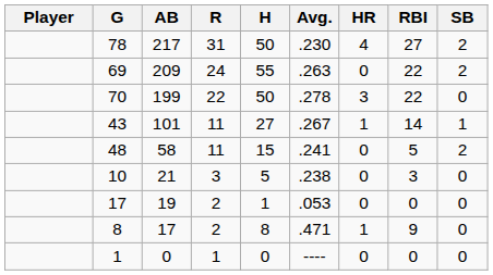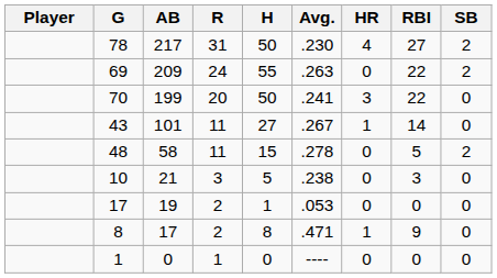70 | R: 22 -> 20
70 | Avg.: .278 -> .241
43 | SB: 1 -> 0
48 | Avg.: .241 -> .278
